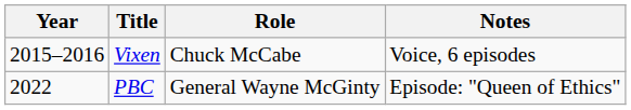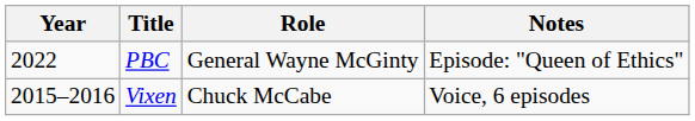rows swapped: Vixen <-> PBC
